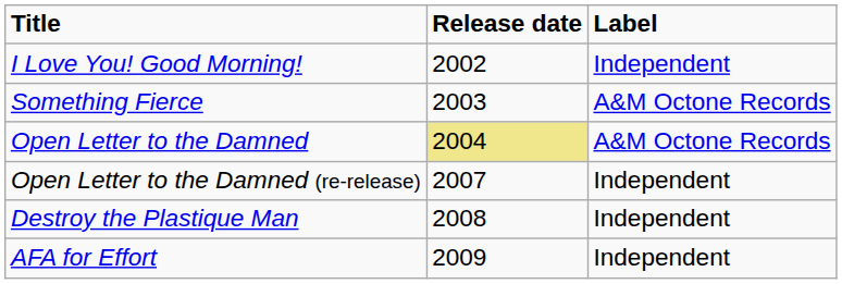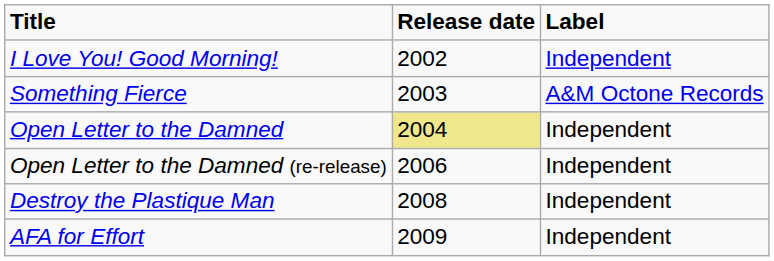Open Letter to the Damned | Label: A&M Octone Records -> Independent
Open Letter to the Damned (re-release) | Release date: 2007 -> 2006
